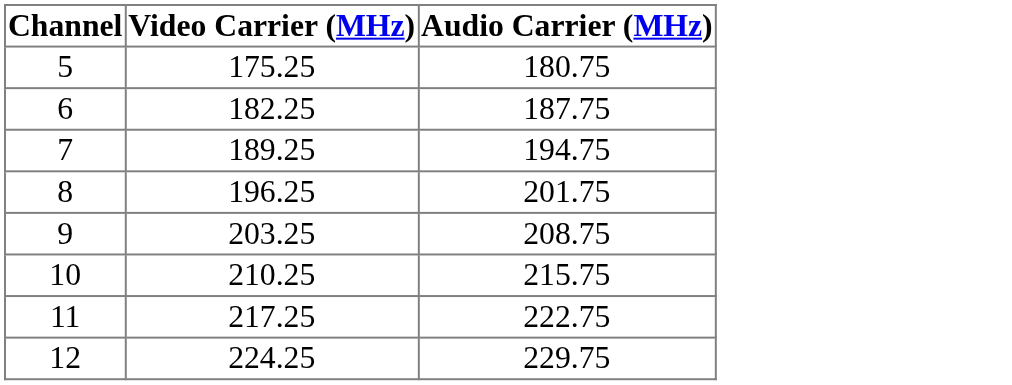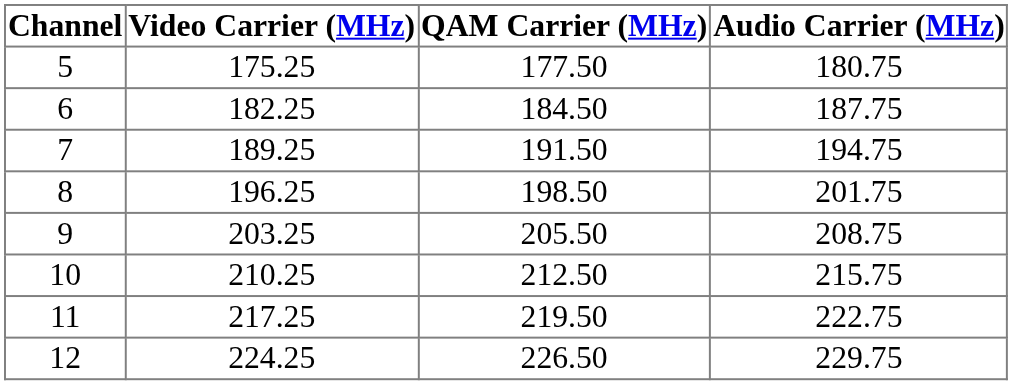+ column: QAM Carrier (MHz) | 177.50 | 184.50 | 191.50 | 198.50 | 205.50 | 212.50 | 219.50 | 226.50
